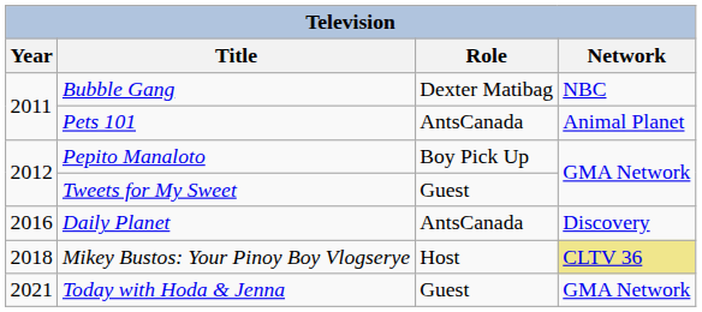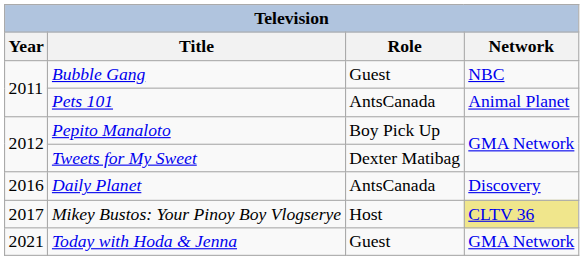Bubble Gang | Role: Dexter Matibag -> Guest
Tweets for My Sweet | Role: Guest -> Dexter Matibag
Mikey Bustos: Your Pinoy Boy Vlogserye | Year: 2018 -> 2017
